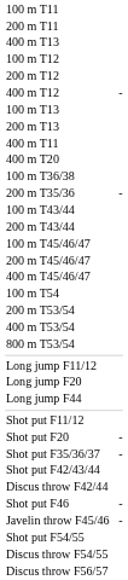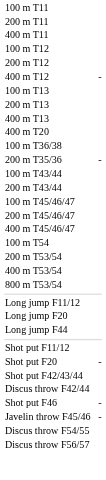rows swapped: 400 m T11 <-> 400 m T13
- row: Shot put F35/36/37 | -
- row: Shot put F54/55
